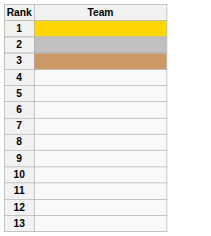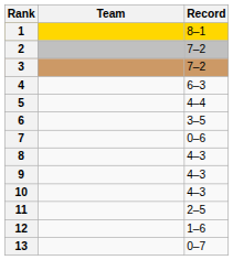+ column: Record | 8–1 | 7–2 | 7–2 | 6–3 | 4–4 | 3–5 | 0–6 | 4–3 | 4–3 | 4–3 | 2–5 | 1–6 | 0–7
